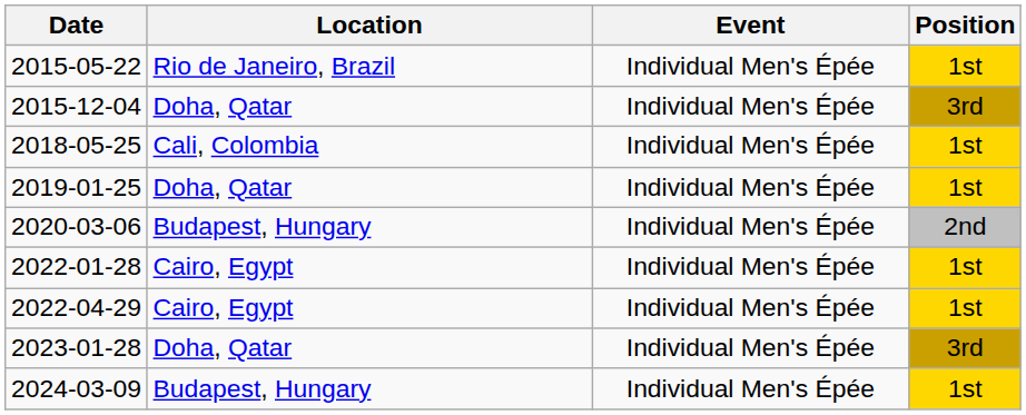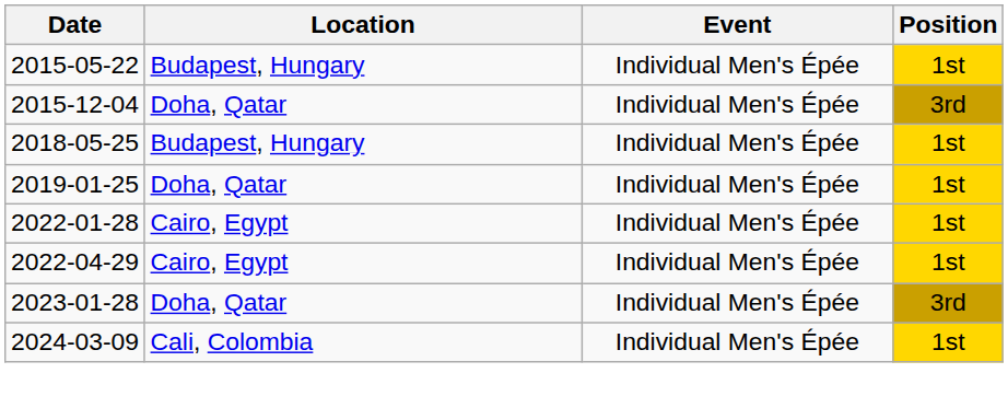2015-05-22 | Location: Rio de Janeiro, Brazil -> Budapest, Hungary
2018-05-25 | Location: Cali, Colombia -> Budapest, Hungary
- row: 2020-03-06 | Budapest, Hungary | Individual Men's Épée | 2nd
2024-03-09 | Location: Budapest, Hungary -> Cali, Colombia
